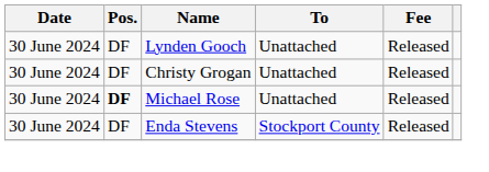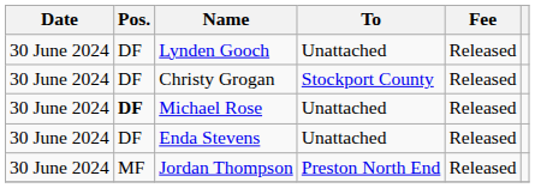Christy Grogan | To: Unattached -> Stockport County
Enda Stevens | To: Stockport County -> Unattached
+ row: 30 June 2024 | MF | Jordan Thompson | Preston North End | Released
